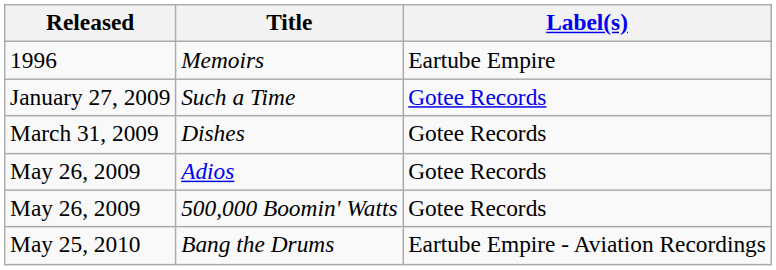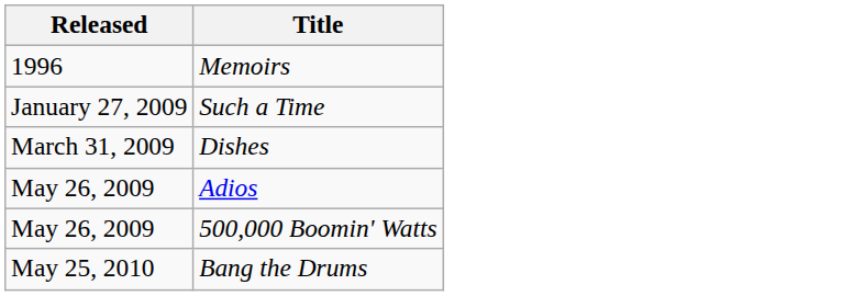- column: Label(s) | Eartube Empire | Gotee Records | Gotee Records | Gotee Records | Gotee Records | Eartube Empire - Aviation Recordings
